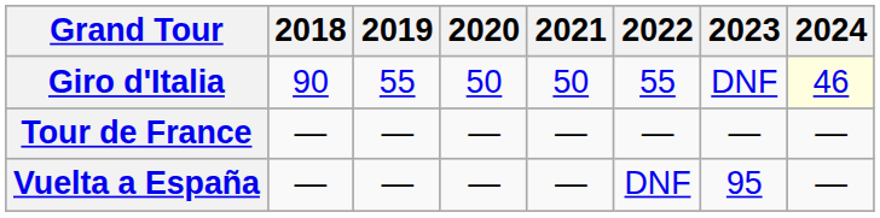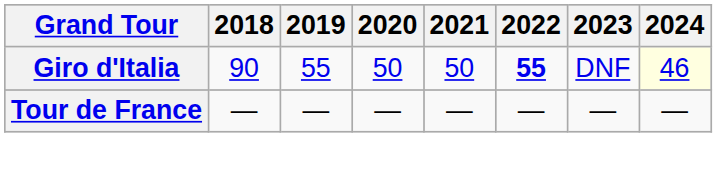Giro d'Italia | 2022: normal -> bold
- row: Vuelta a España | — | — | — | — | DNF | 95 | —
